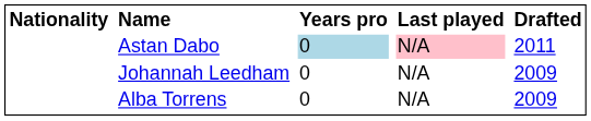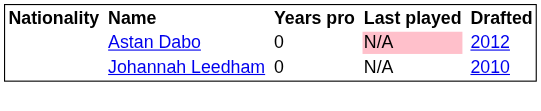Astan Dabo | Years pro: lightblue background -> no background
Astan Dabo | Drafted: 2011 -> 2012
Johannah Leedham | Drafted: 2009 -> 2010
- row: Alba Torrens | 0 | N/A | 2009
